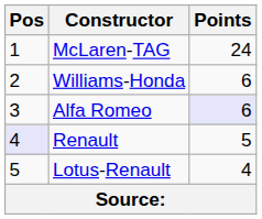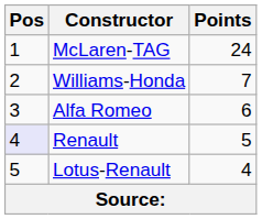Williams-Honda | Points: 6 -> 7
Alfa Romeo | Points: lavender background -> no background
